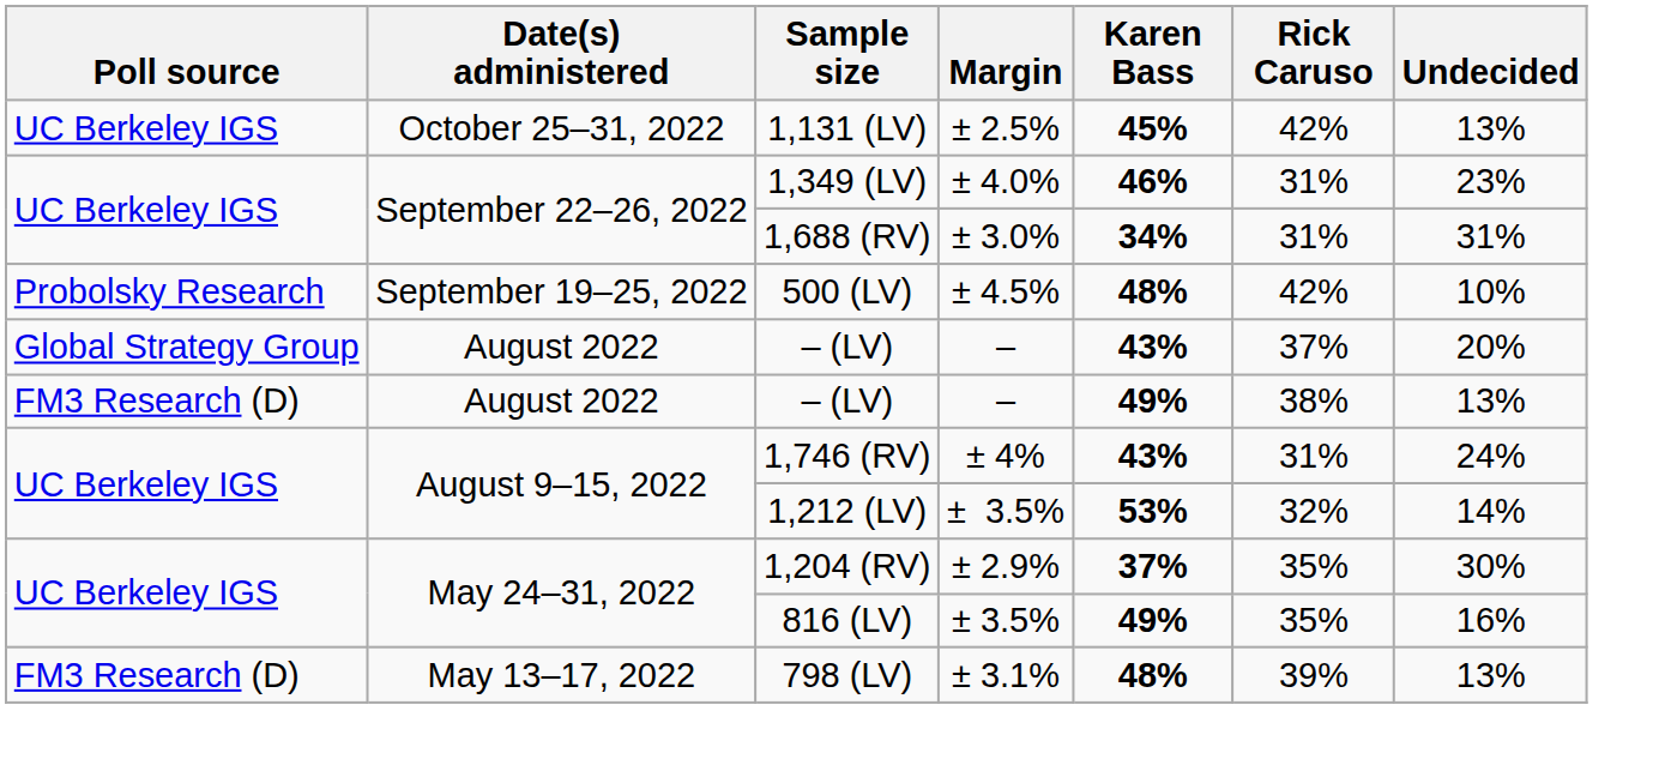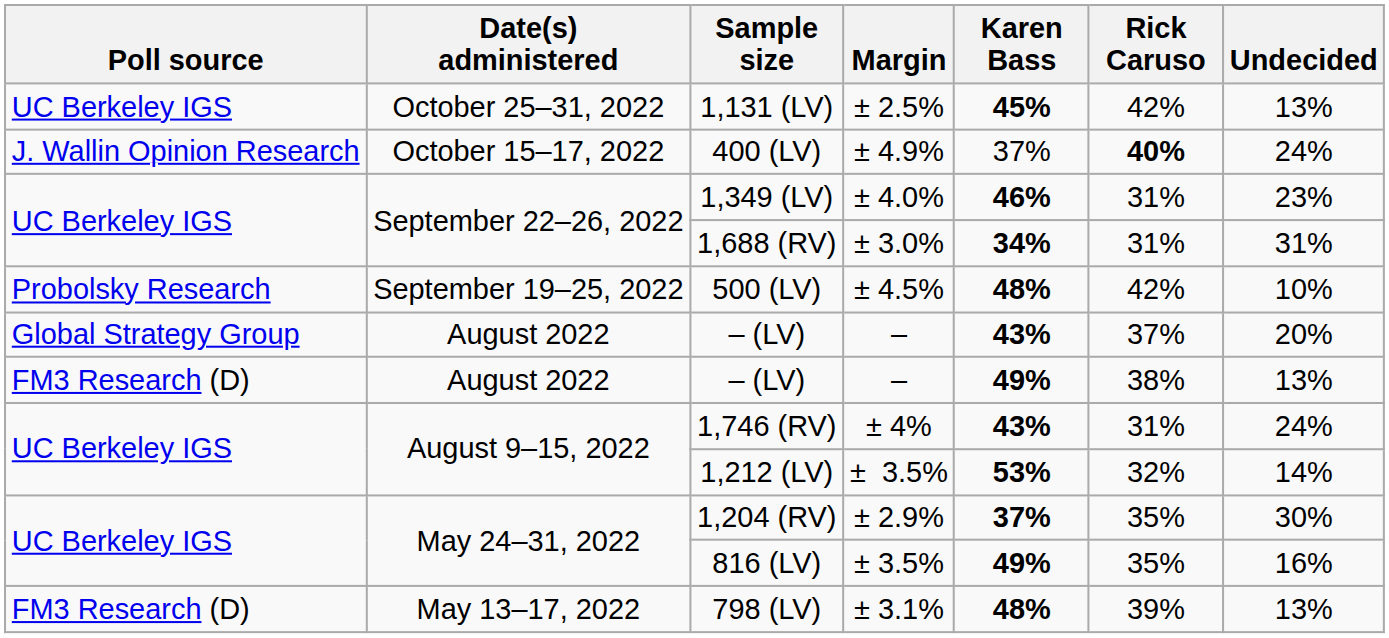+ row: J. Wallin Opinion Research | October 15–17, 2022 | 400 (LV) | ± 4.9% | 37% | 40% | 24%
